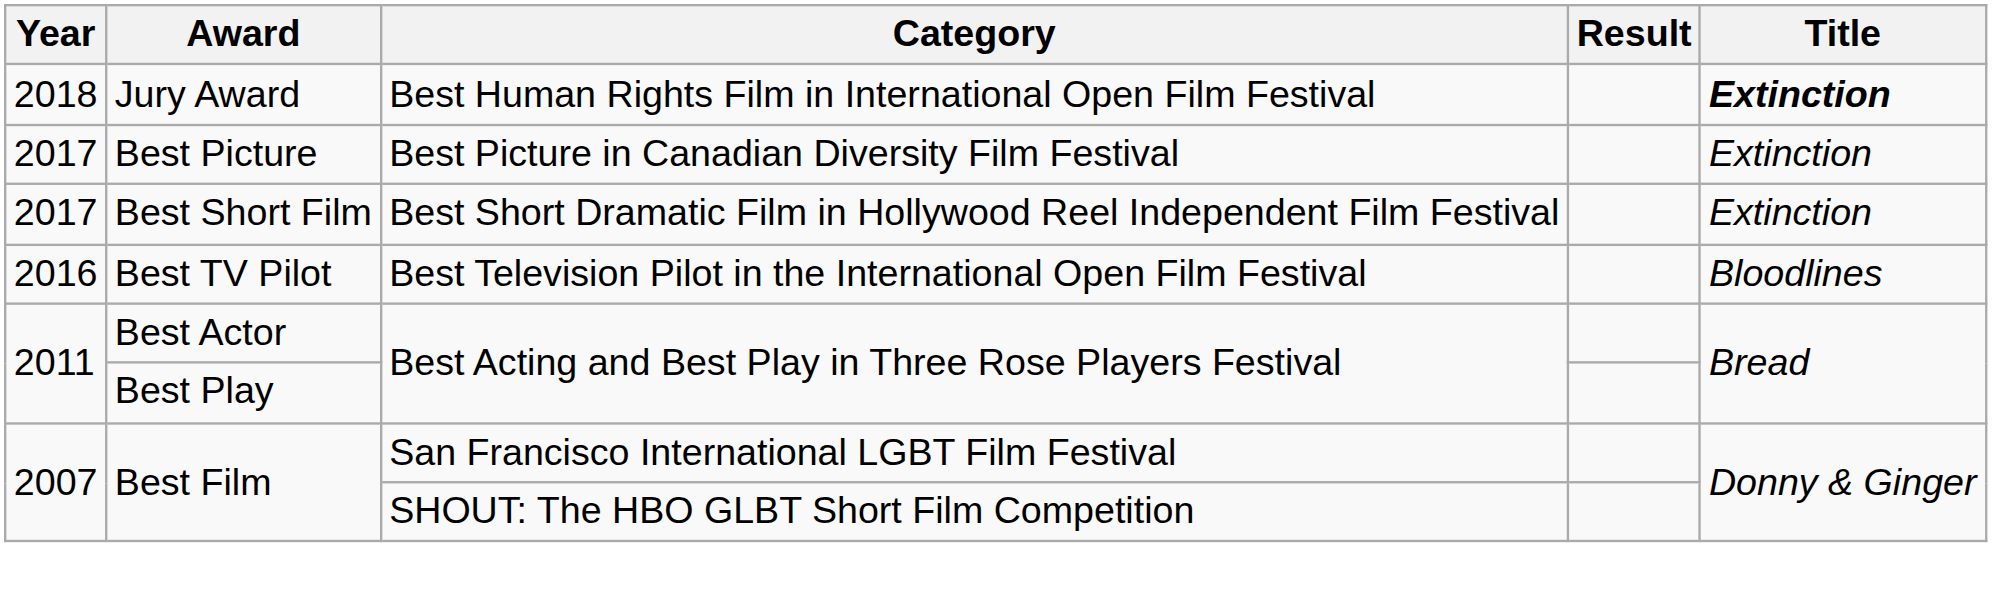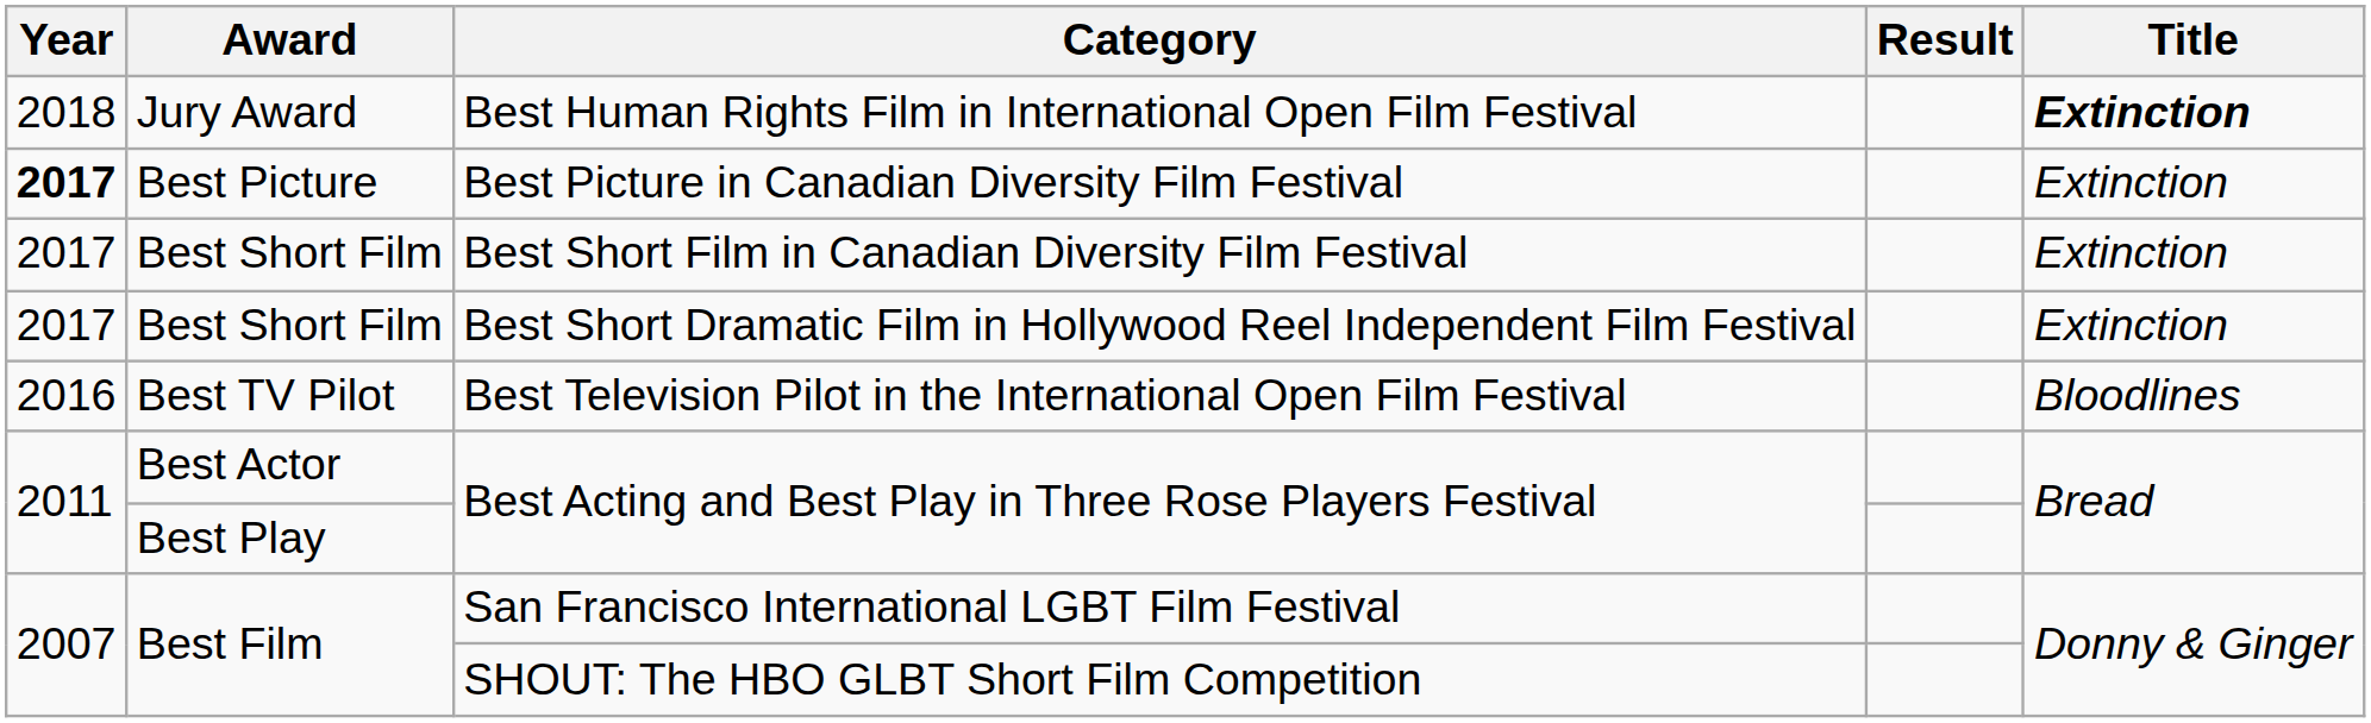Best Picture in Canadian Diversity Film Festival | Year: normal -> bold
+ row: 2017 | Best Short Film | Best Short Film in Canadian Diversity Film Festival | Extinction
